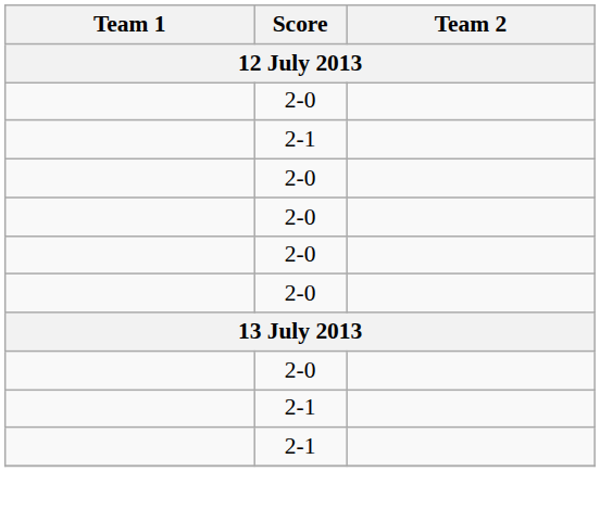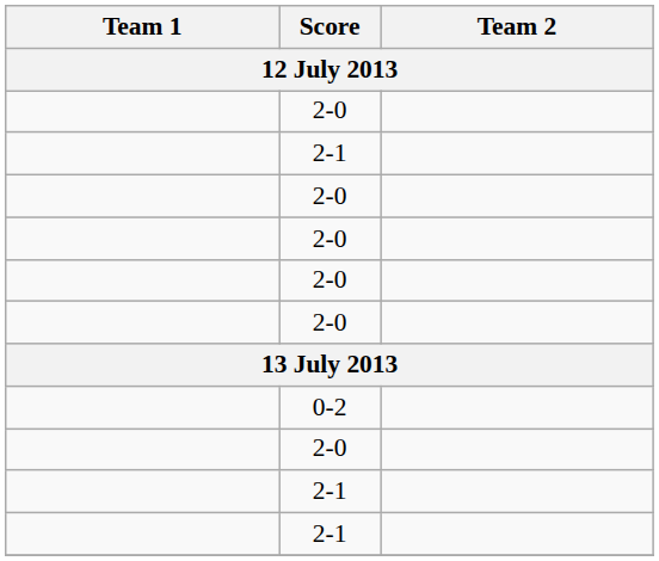+ row: 0-2
